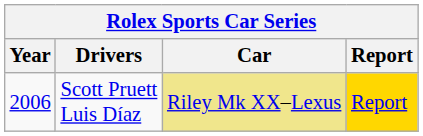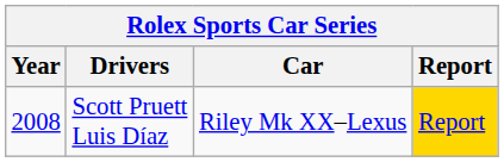Scott Pruett Luis Díaz | Year: 2006 -> 2008
Scott Pruett Luis Díaz | Car: khaki background -> no background
